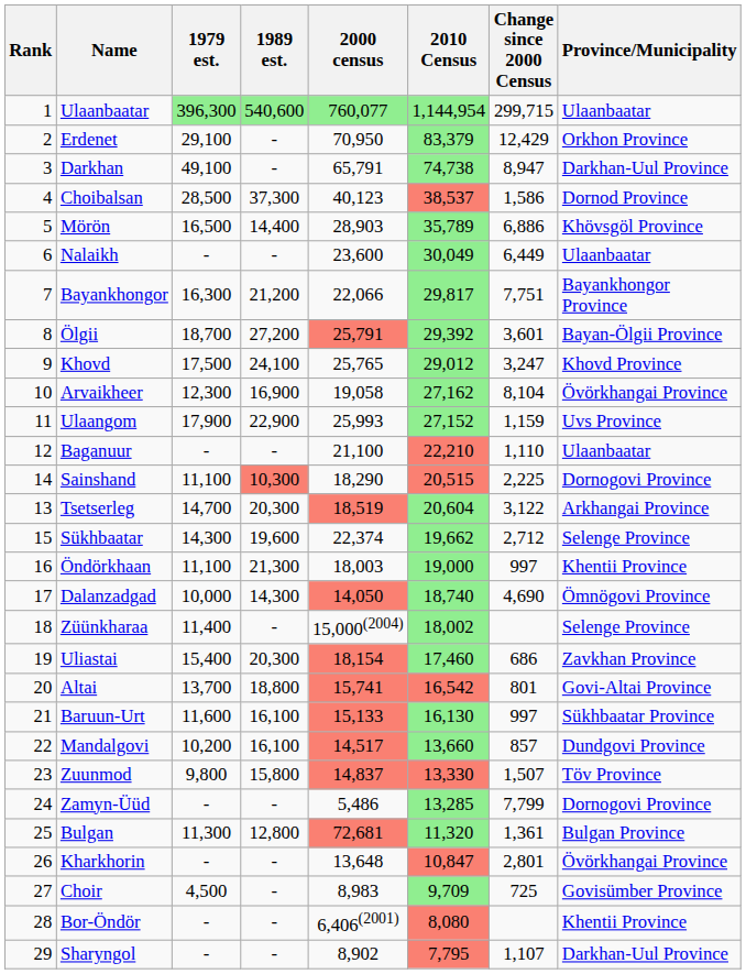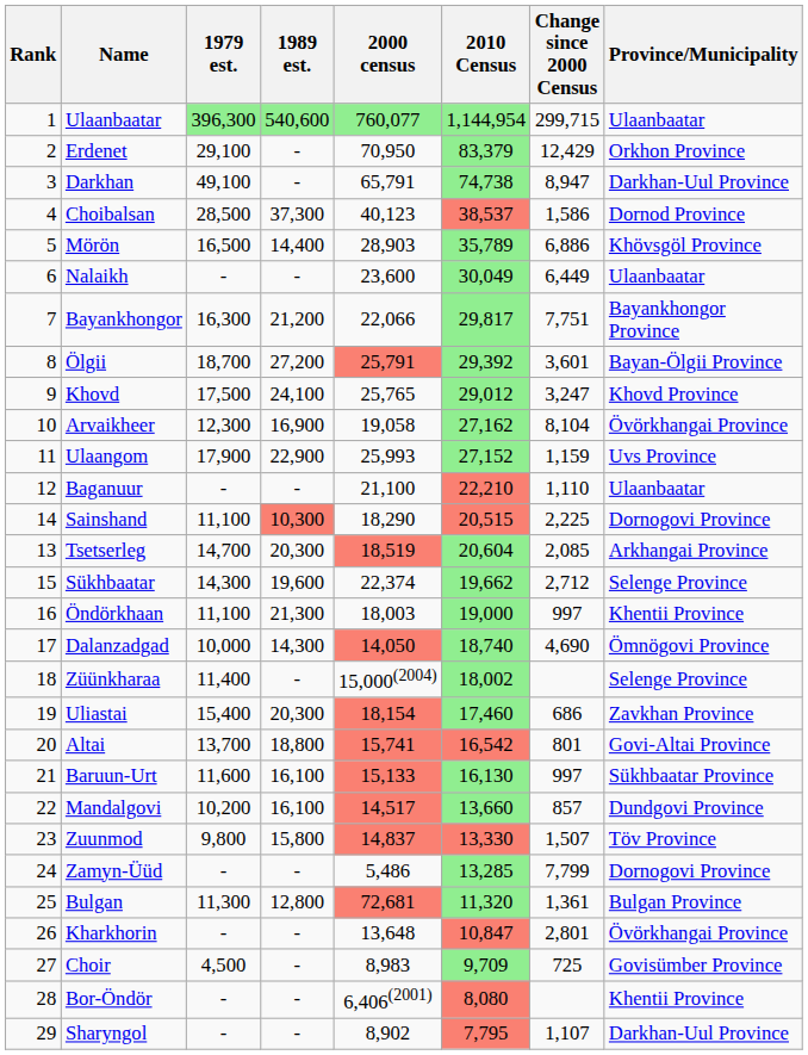Tsetserleg | Change since 2000 Census: 3,122 -> 2,085
